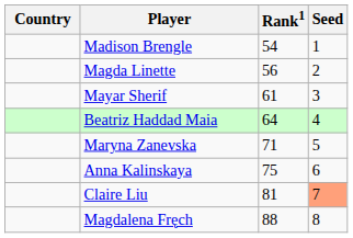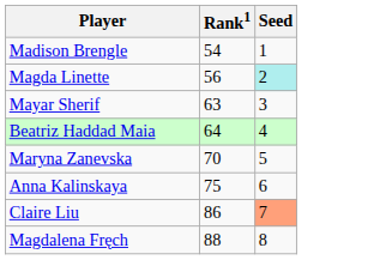- column: Country
Magda Linette | Seed: no background -> paleturquoise background
Mayar Sherif | Rank1: 61 -> 63
Maryna Zanevska | Rank1: 71 -> 70
Claire Liu | Rank1: 81 -> 86
